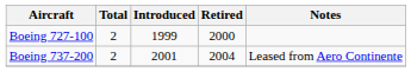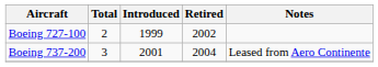Boeing 727-100 | Retired: 2000 -> 2002
Boeing 737-200 | Total: 2 -> 3
